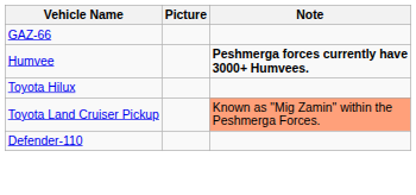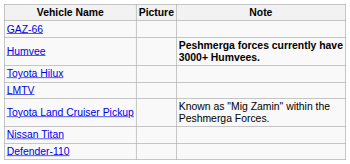+ row: LMTV
Toyota Land Cruiser Pickup | Note: lightsalmon background -> no background
+ row: Nissan Titan
